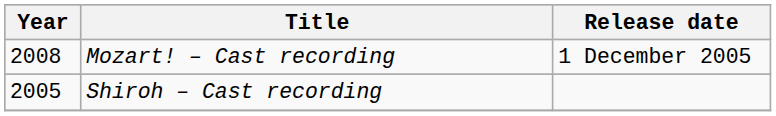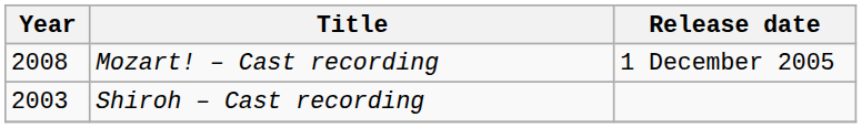Shiroh – Cast recording | Year: 2005 -> 2003
